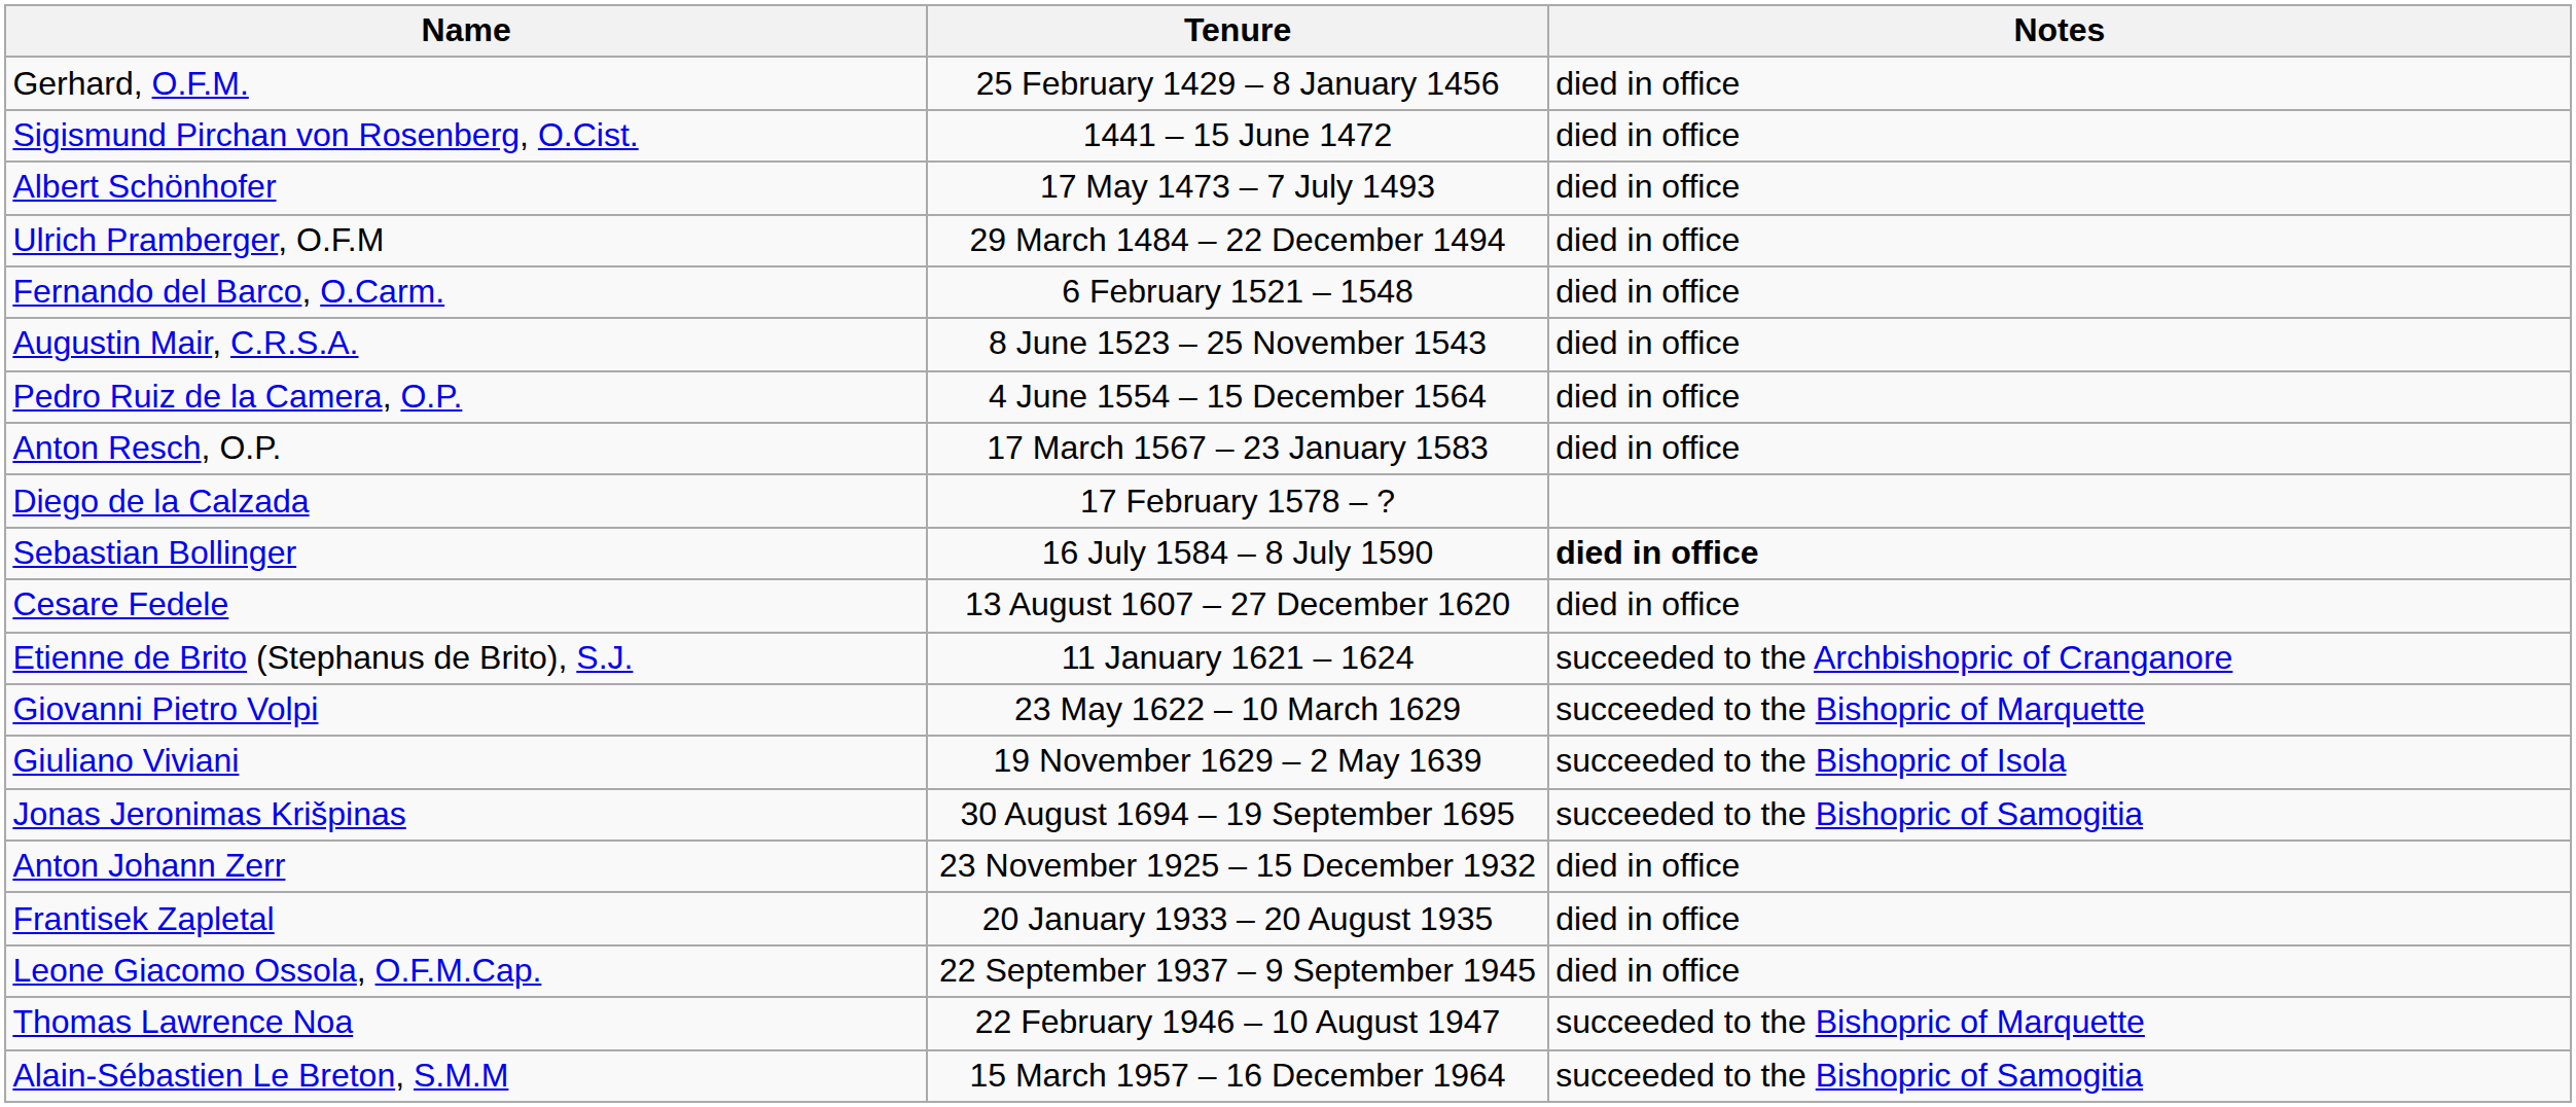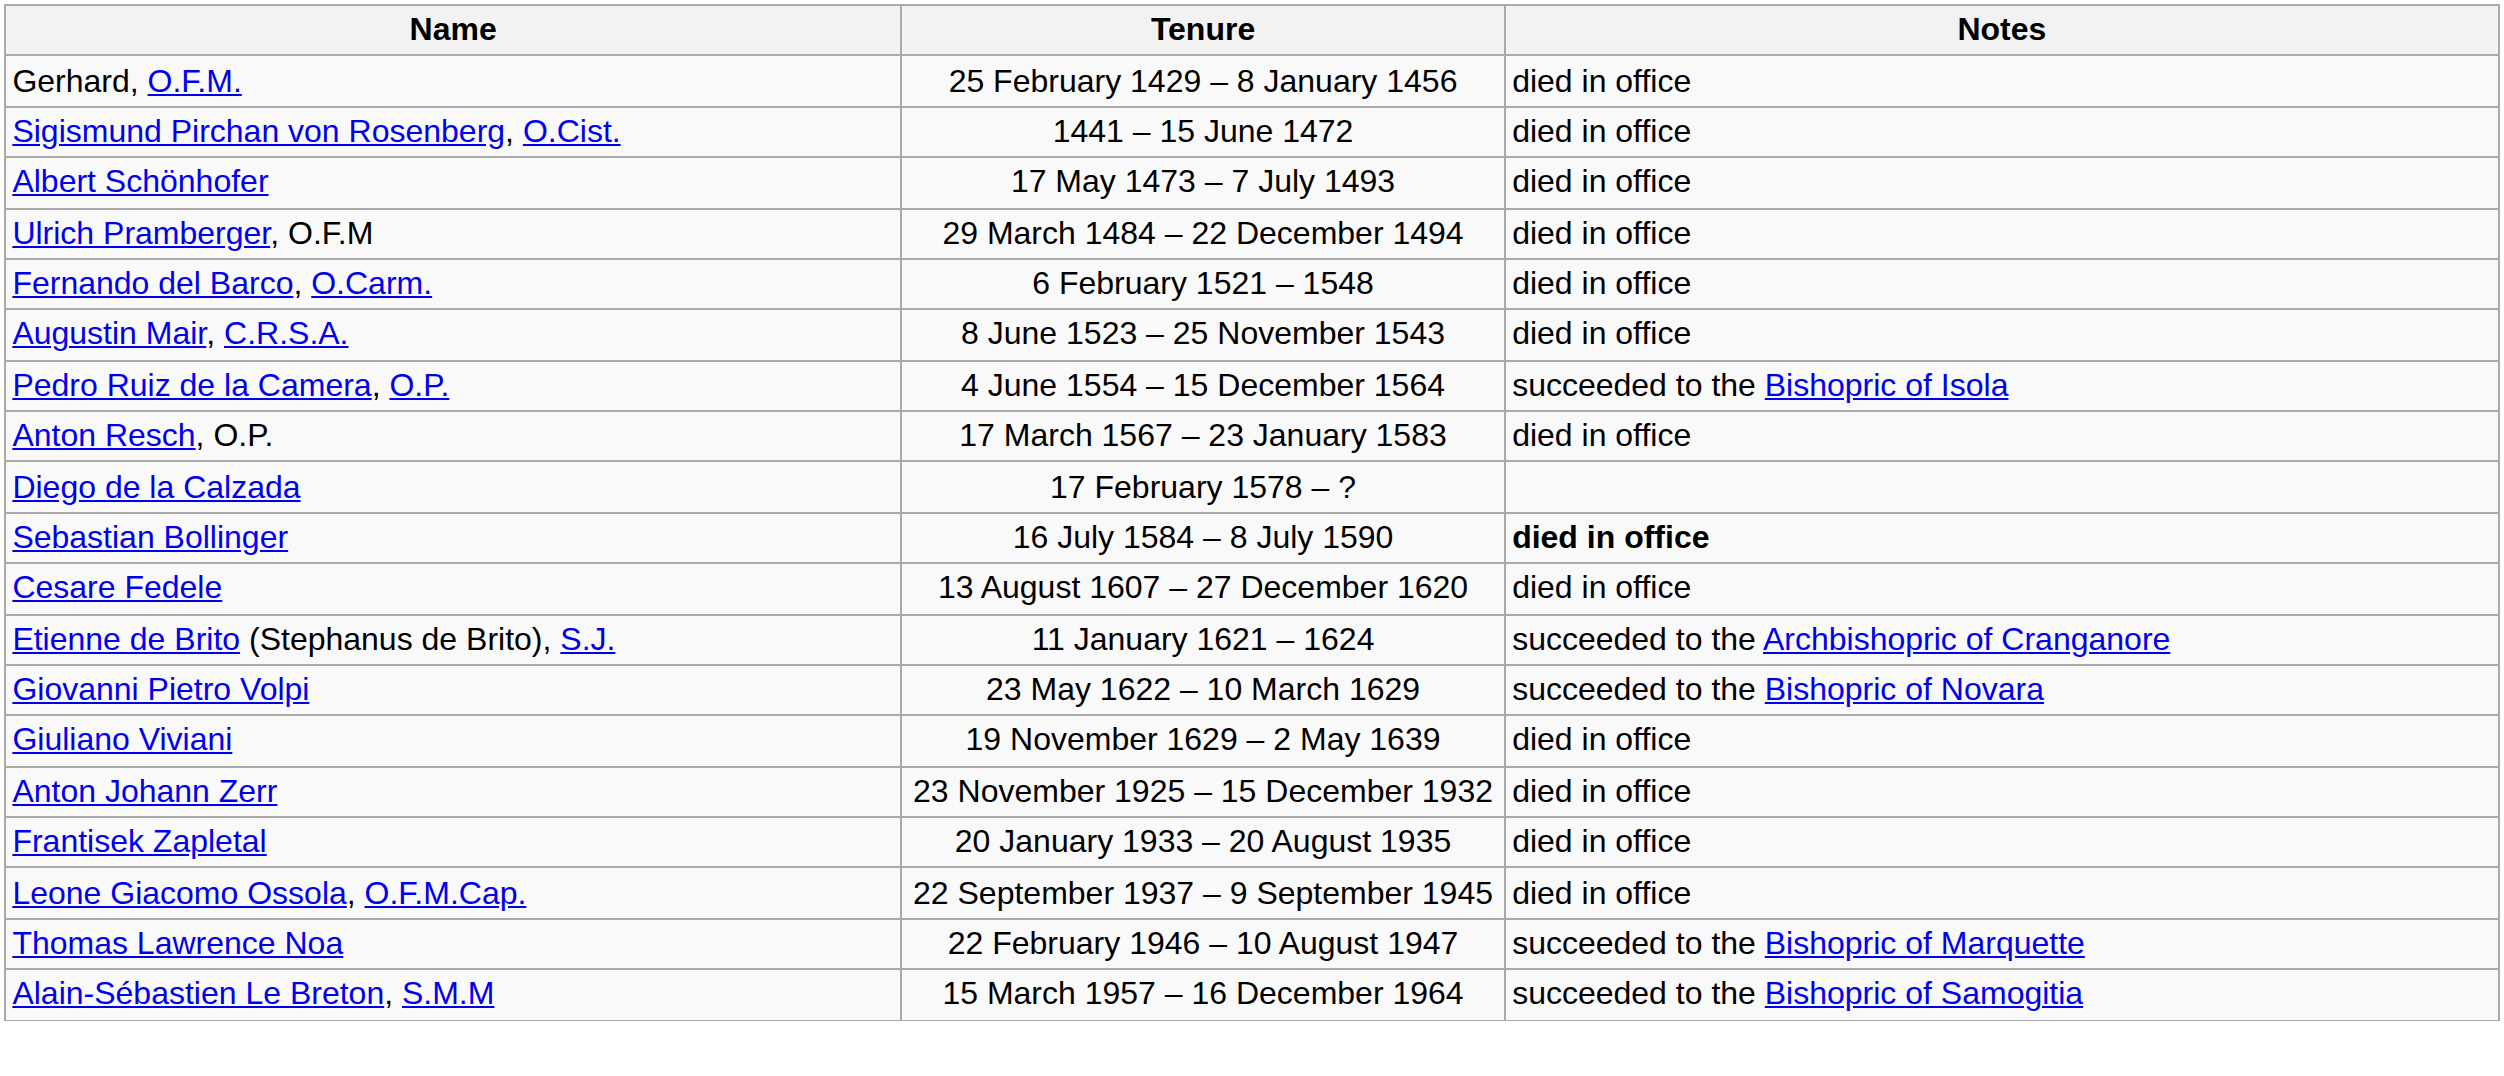Pedro Ruiz de la Camera, O.P. | Notes: died in office -> succeeded to the Bishopric of Isola
Giovanni Pietro Volpi | Notes: succeeded to the Bishopric of Marquette -> succeeded to the Bishopric of Novara
Giuliano Viviani | Notes: succeeded to the Bishopric of Isola -> died in office
- row: Jonas Jeronimas Krišpinas | 30 August 1694 – 19 September 1695 | succeeded to the Bishopric of Samogitia
